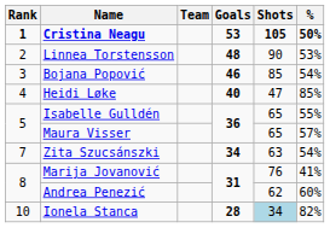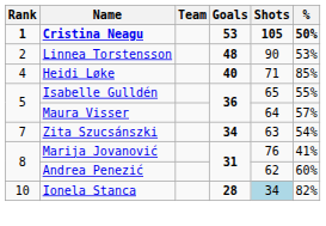- row: 3 | Bojana Popović | 46 | 85 | 54%
Heidi Løke | Shots: 47 -> 71
Maura Visser | Shots: 65 -> 64
